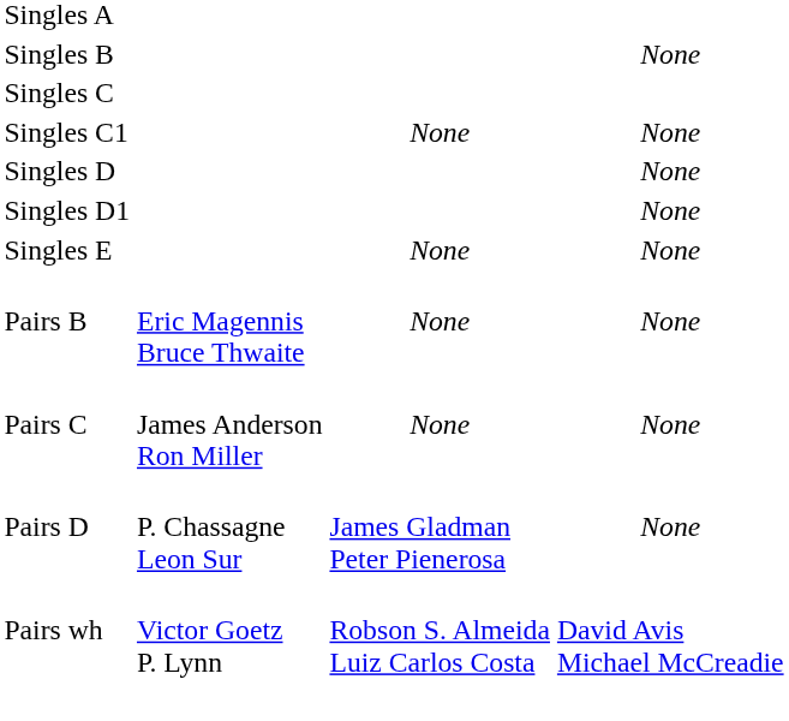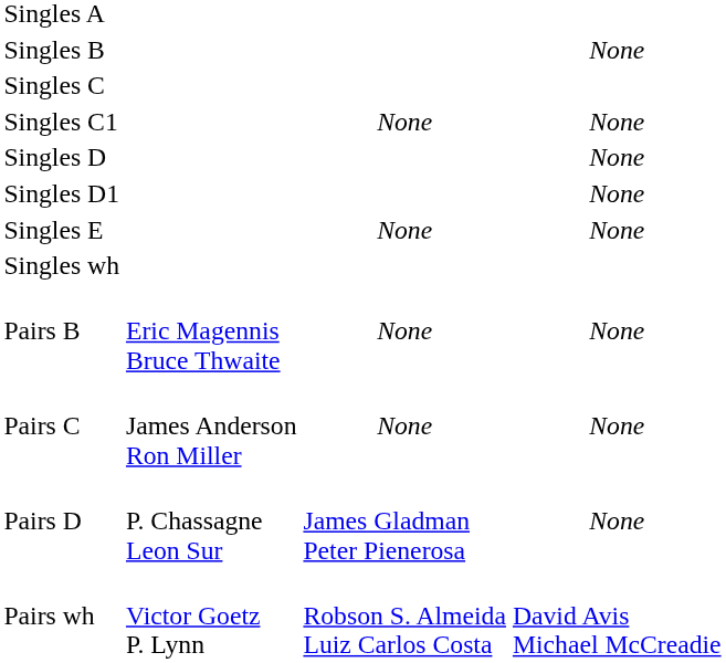+ row: Singles wh
